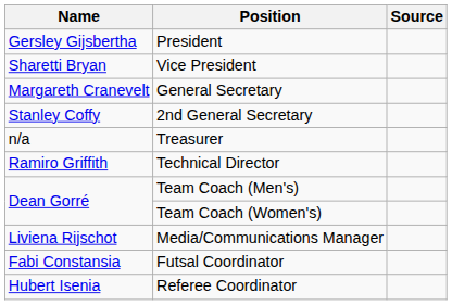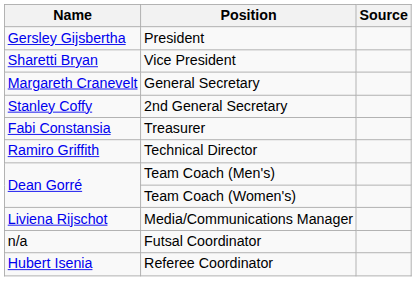Treasurer | Name: n/a -> Fabi Constansia
Futsal Coordinator | Name: Fabi Constansia -> n/a
